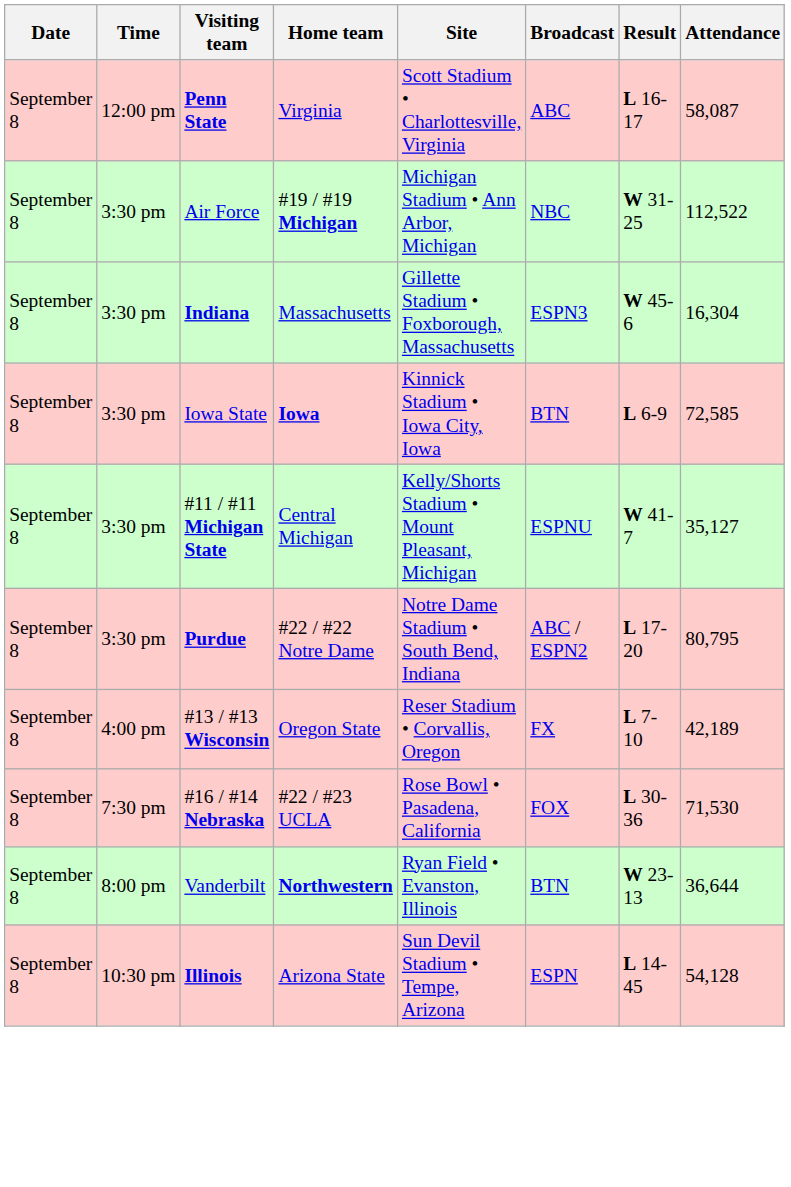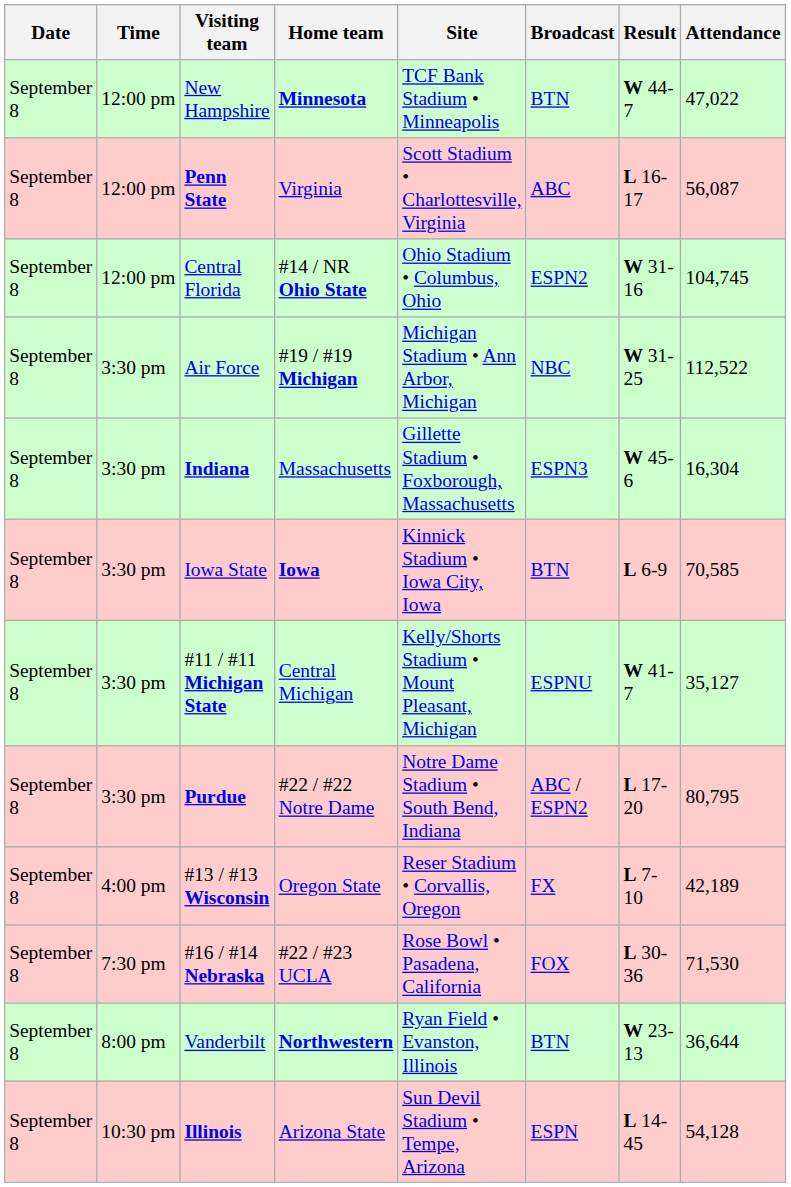+ row: September 8 | 12:00 pm | New Hampshire | Minnesota | TCF Bank Stadium • Minneapolis | BTN | W 44-7 | 47,022
Penn State | Attendance: 58,087 -> 56,087
+ row: September 8 | 12:00 pm | Central Florida | #14 / NR Ohio State | Ohio Stadium • Columbus, Ohio | ESPN2 | W 31-16 | 104,745
Iowa State | Attendance: 72,585 -> 70,585
